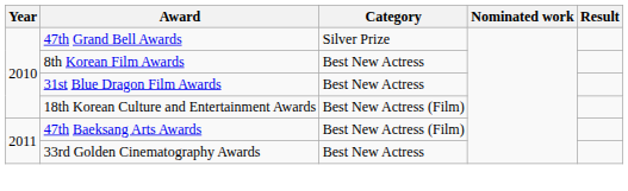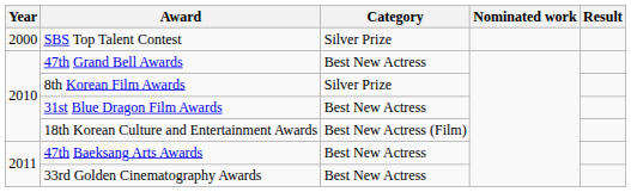+ row: 2000 | SBS Top Talent Contest | Silver Prize
47th Grand Bell Awards | Category: Silver Prize -> Best New Actress
8th Korean Film Awards | Category: Best New Actress -> Silver Prize
47th Baeksang Arts Awards | Category: Best New Actress (Film) -> Best New Actress
